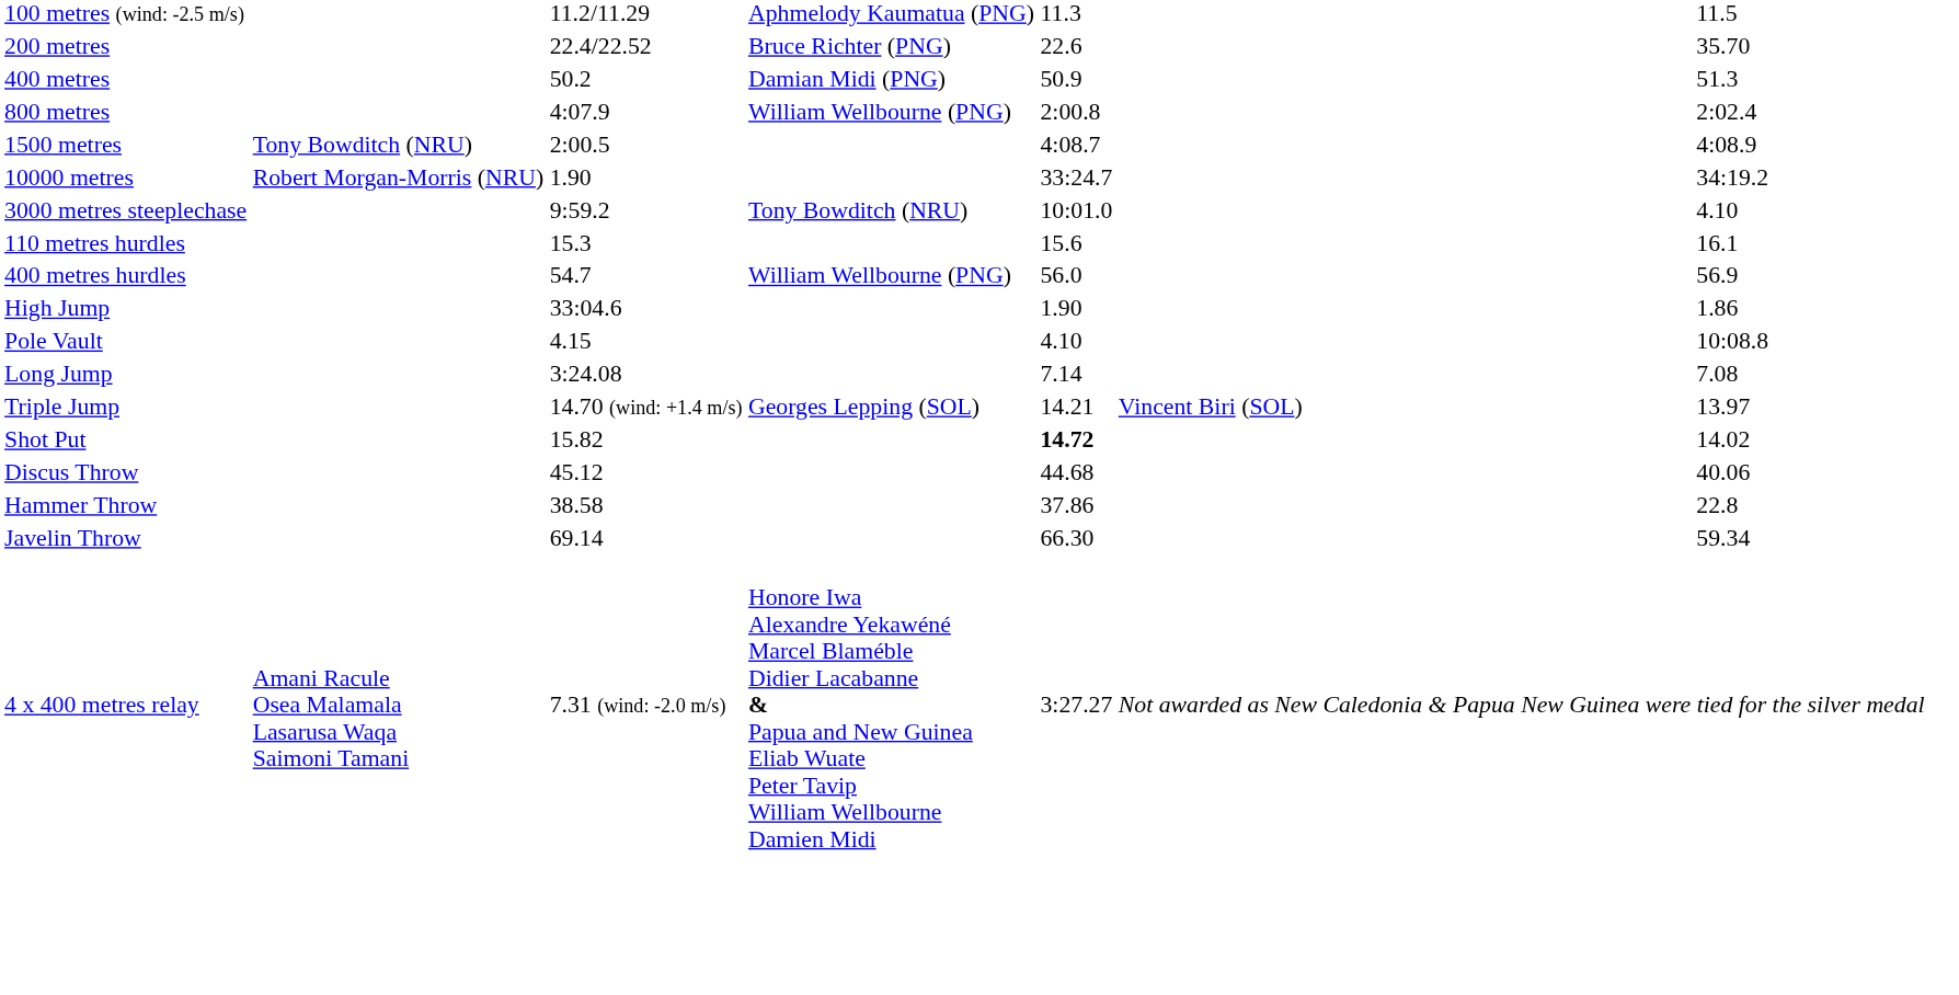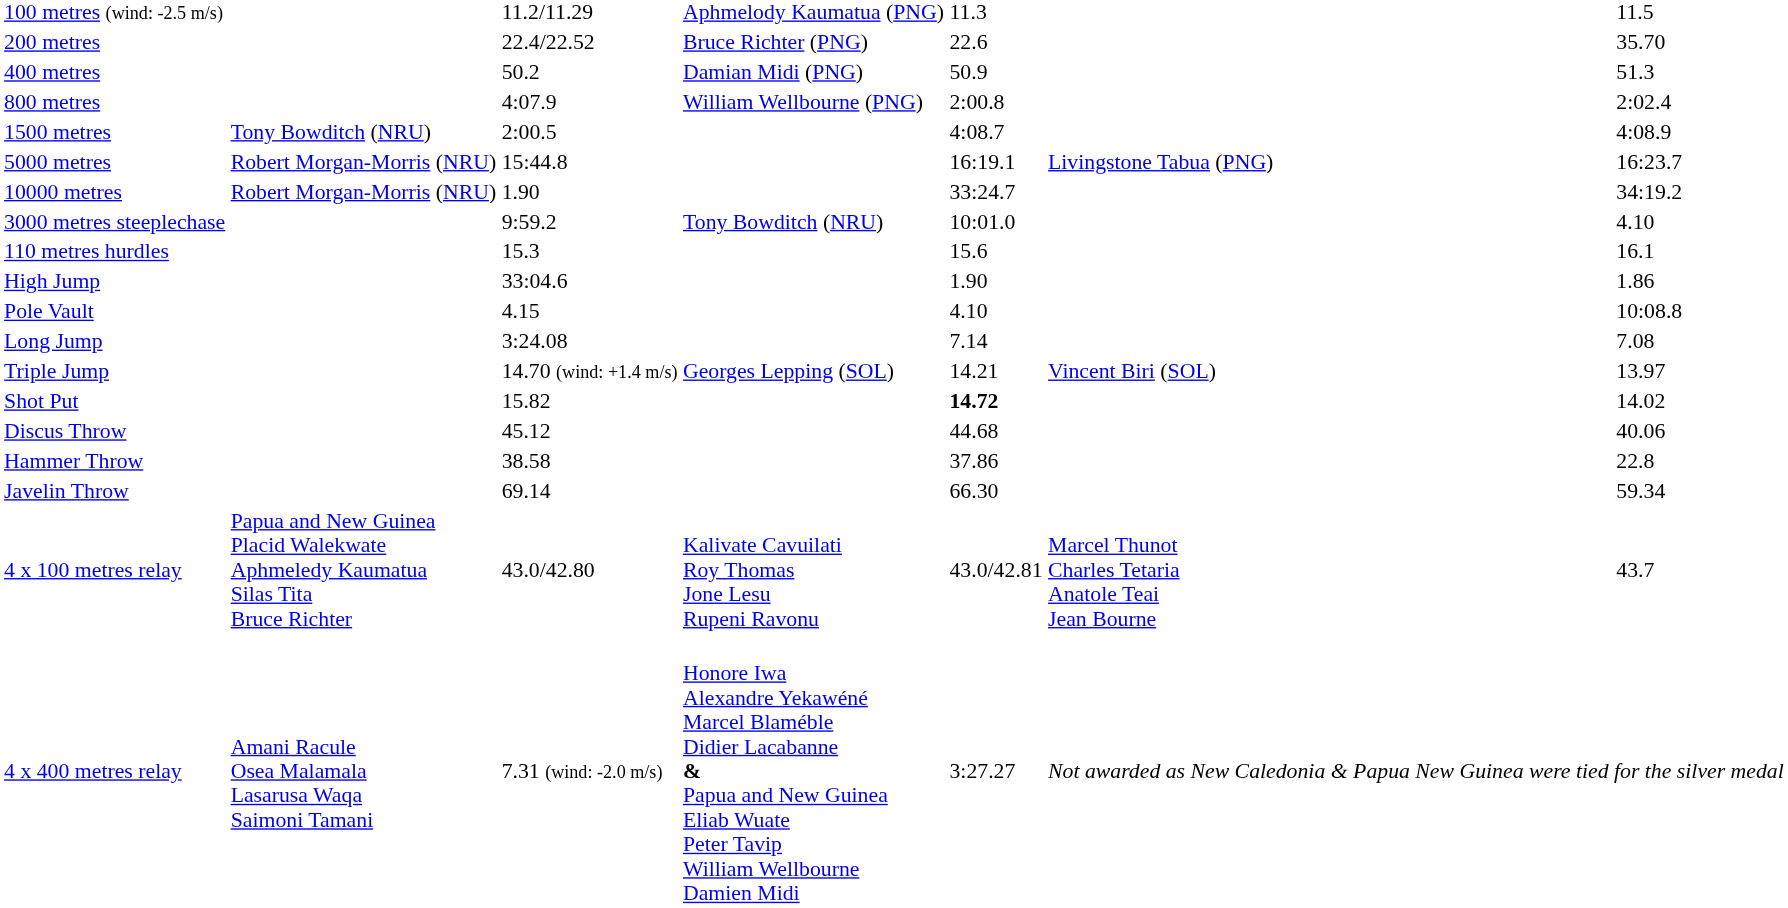+ row: 5000 metres | Robert Morgan-Morris (NRU) | 15:44.8 | 16:19.1 | Livingstone Tabua (PNG) | 16:23.7
- row: 400 metres hurdles | 54.7 | William Wellbourne (PNG) | 56.0 | 56.9
+ row: 4 x 100 metres relay | Papua and New Guinea Placid Walekwate Aphmeledy Kaumatua Silas Tita Bruce Richter | 43.0/42.80 | Kalivate Cavuilati Roy Thomas Jone Lesu Rupeni Ravonu | 43.0/42.81 | Marcel Thunot Charles Tetaria Anatole Teai Jean Bourne | 43.7
